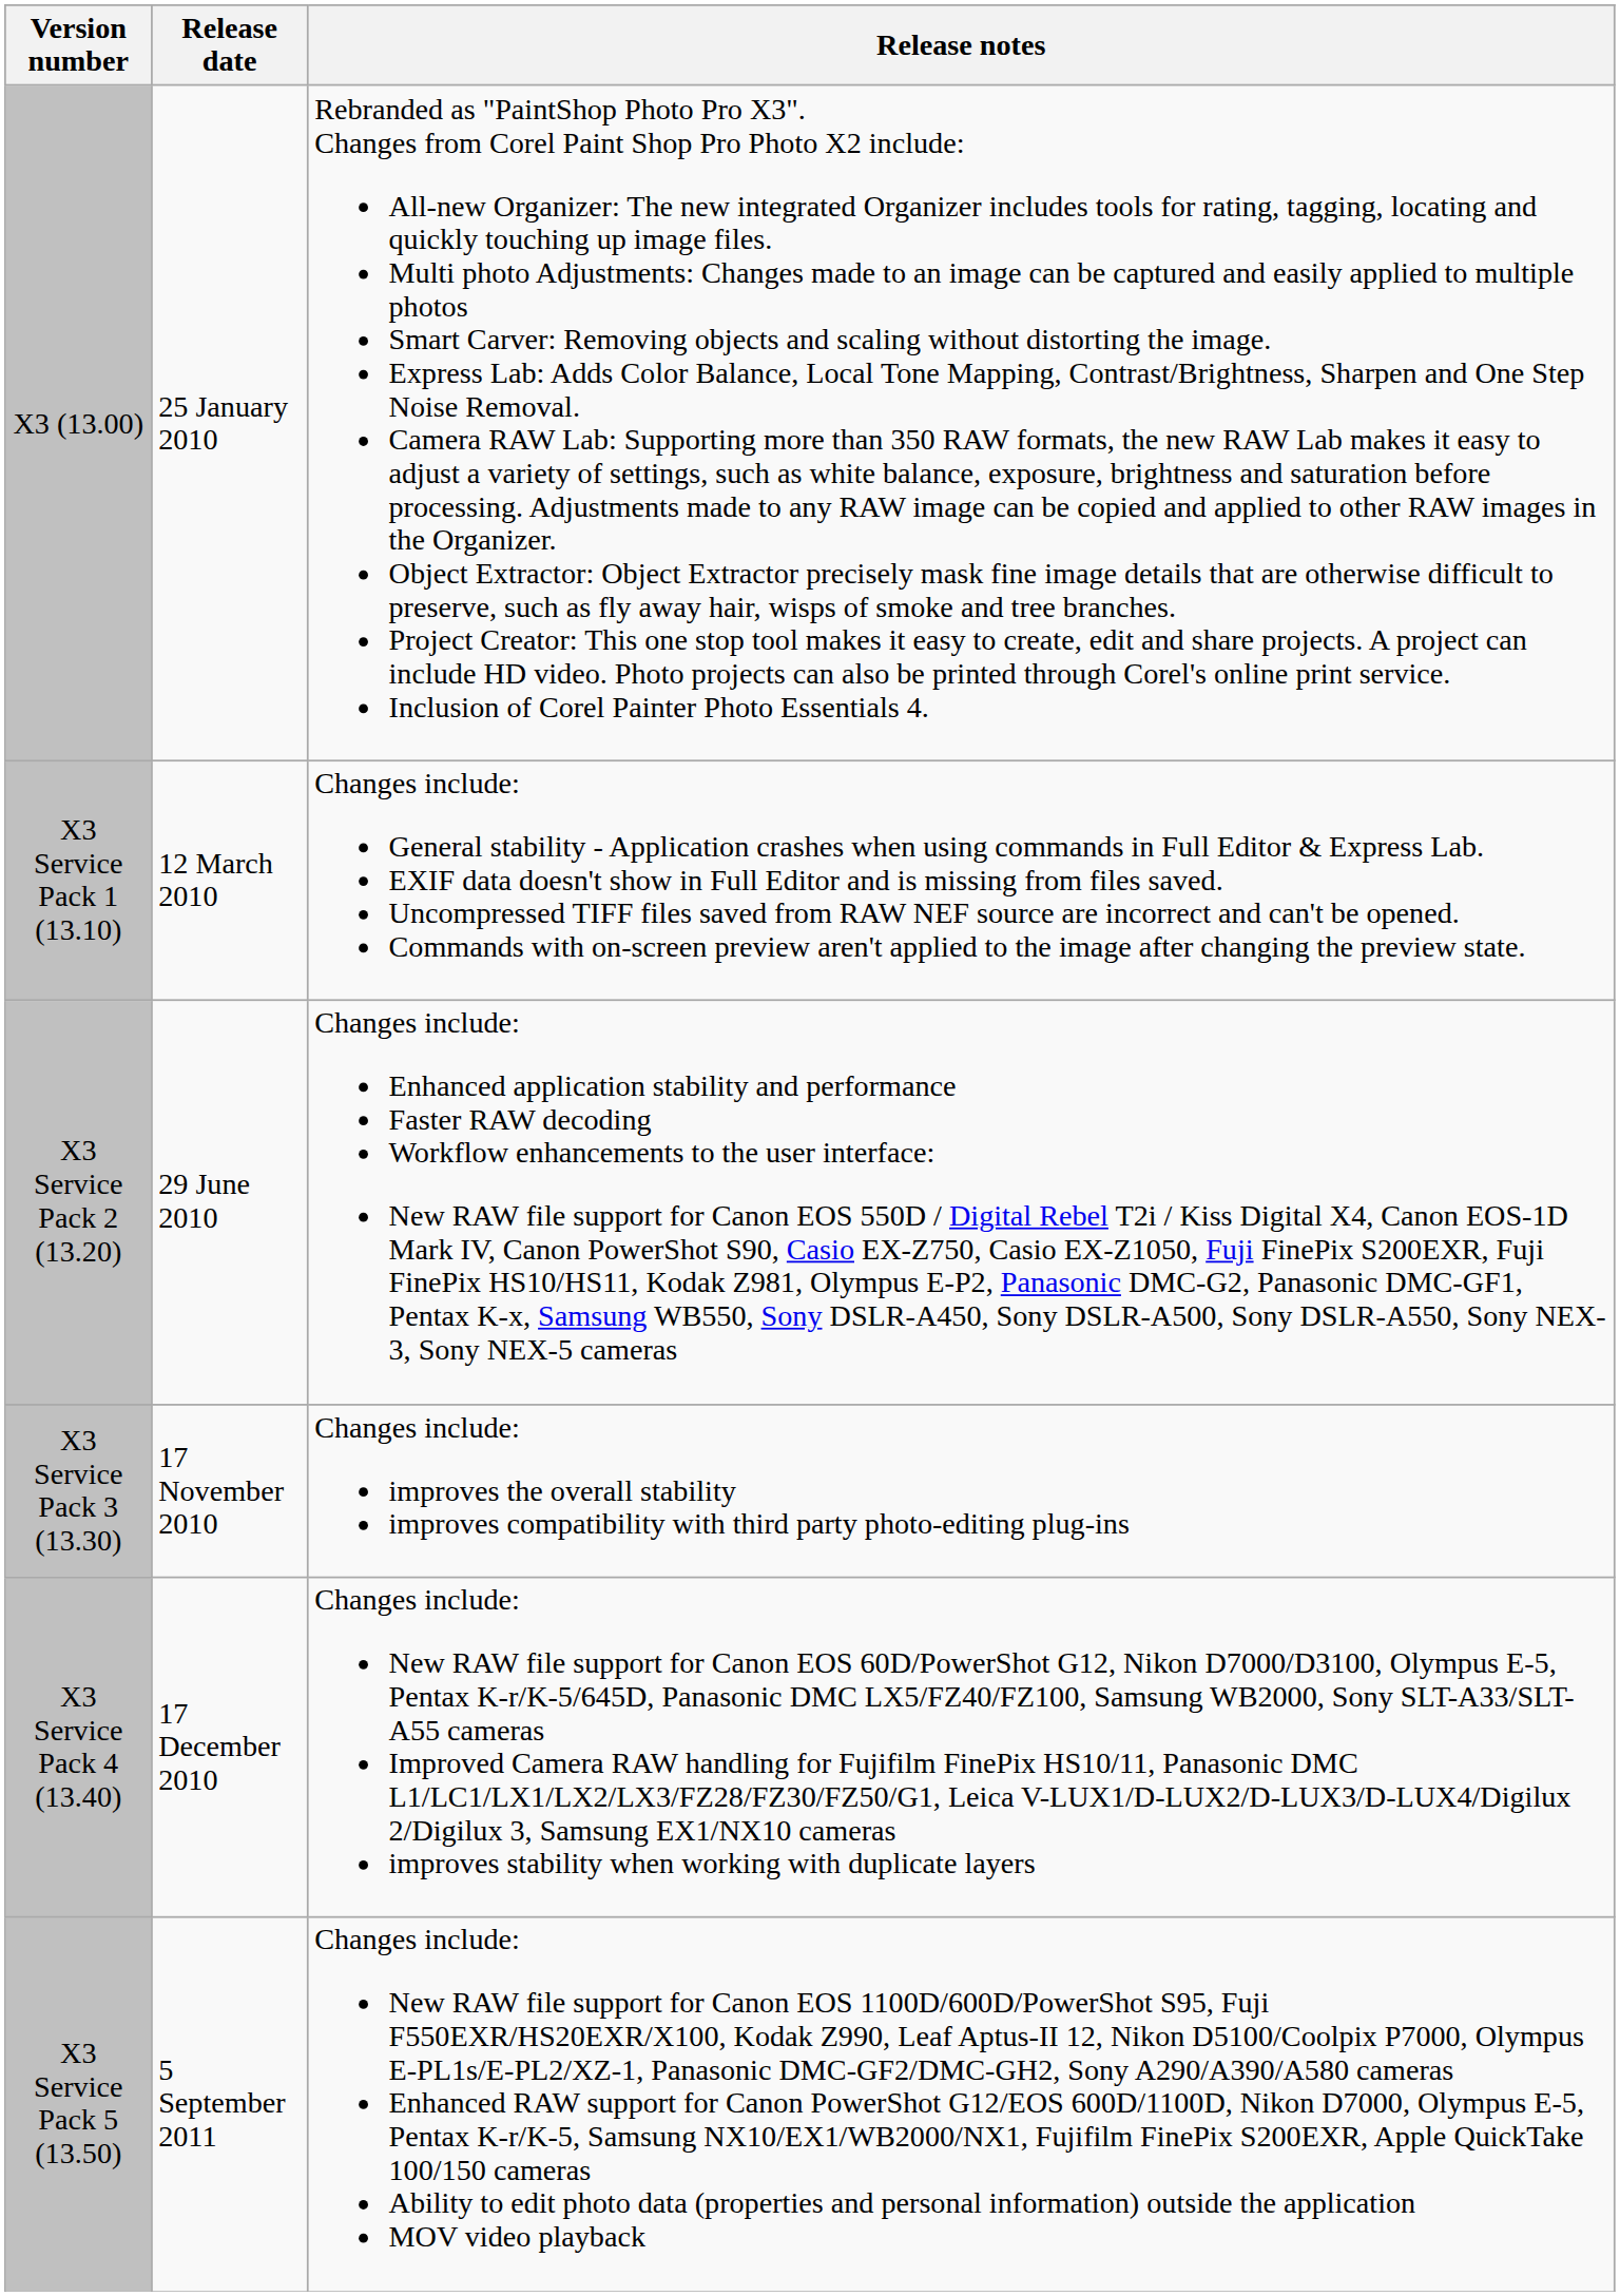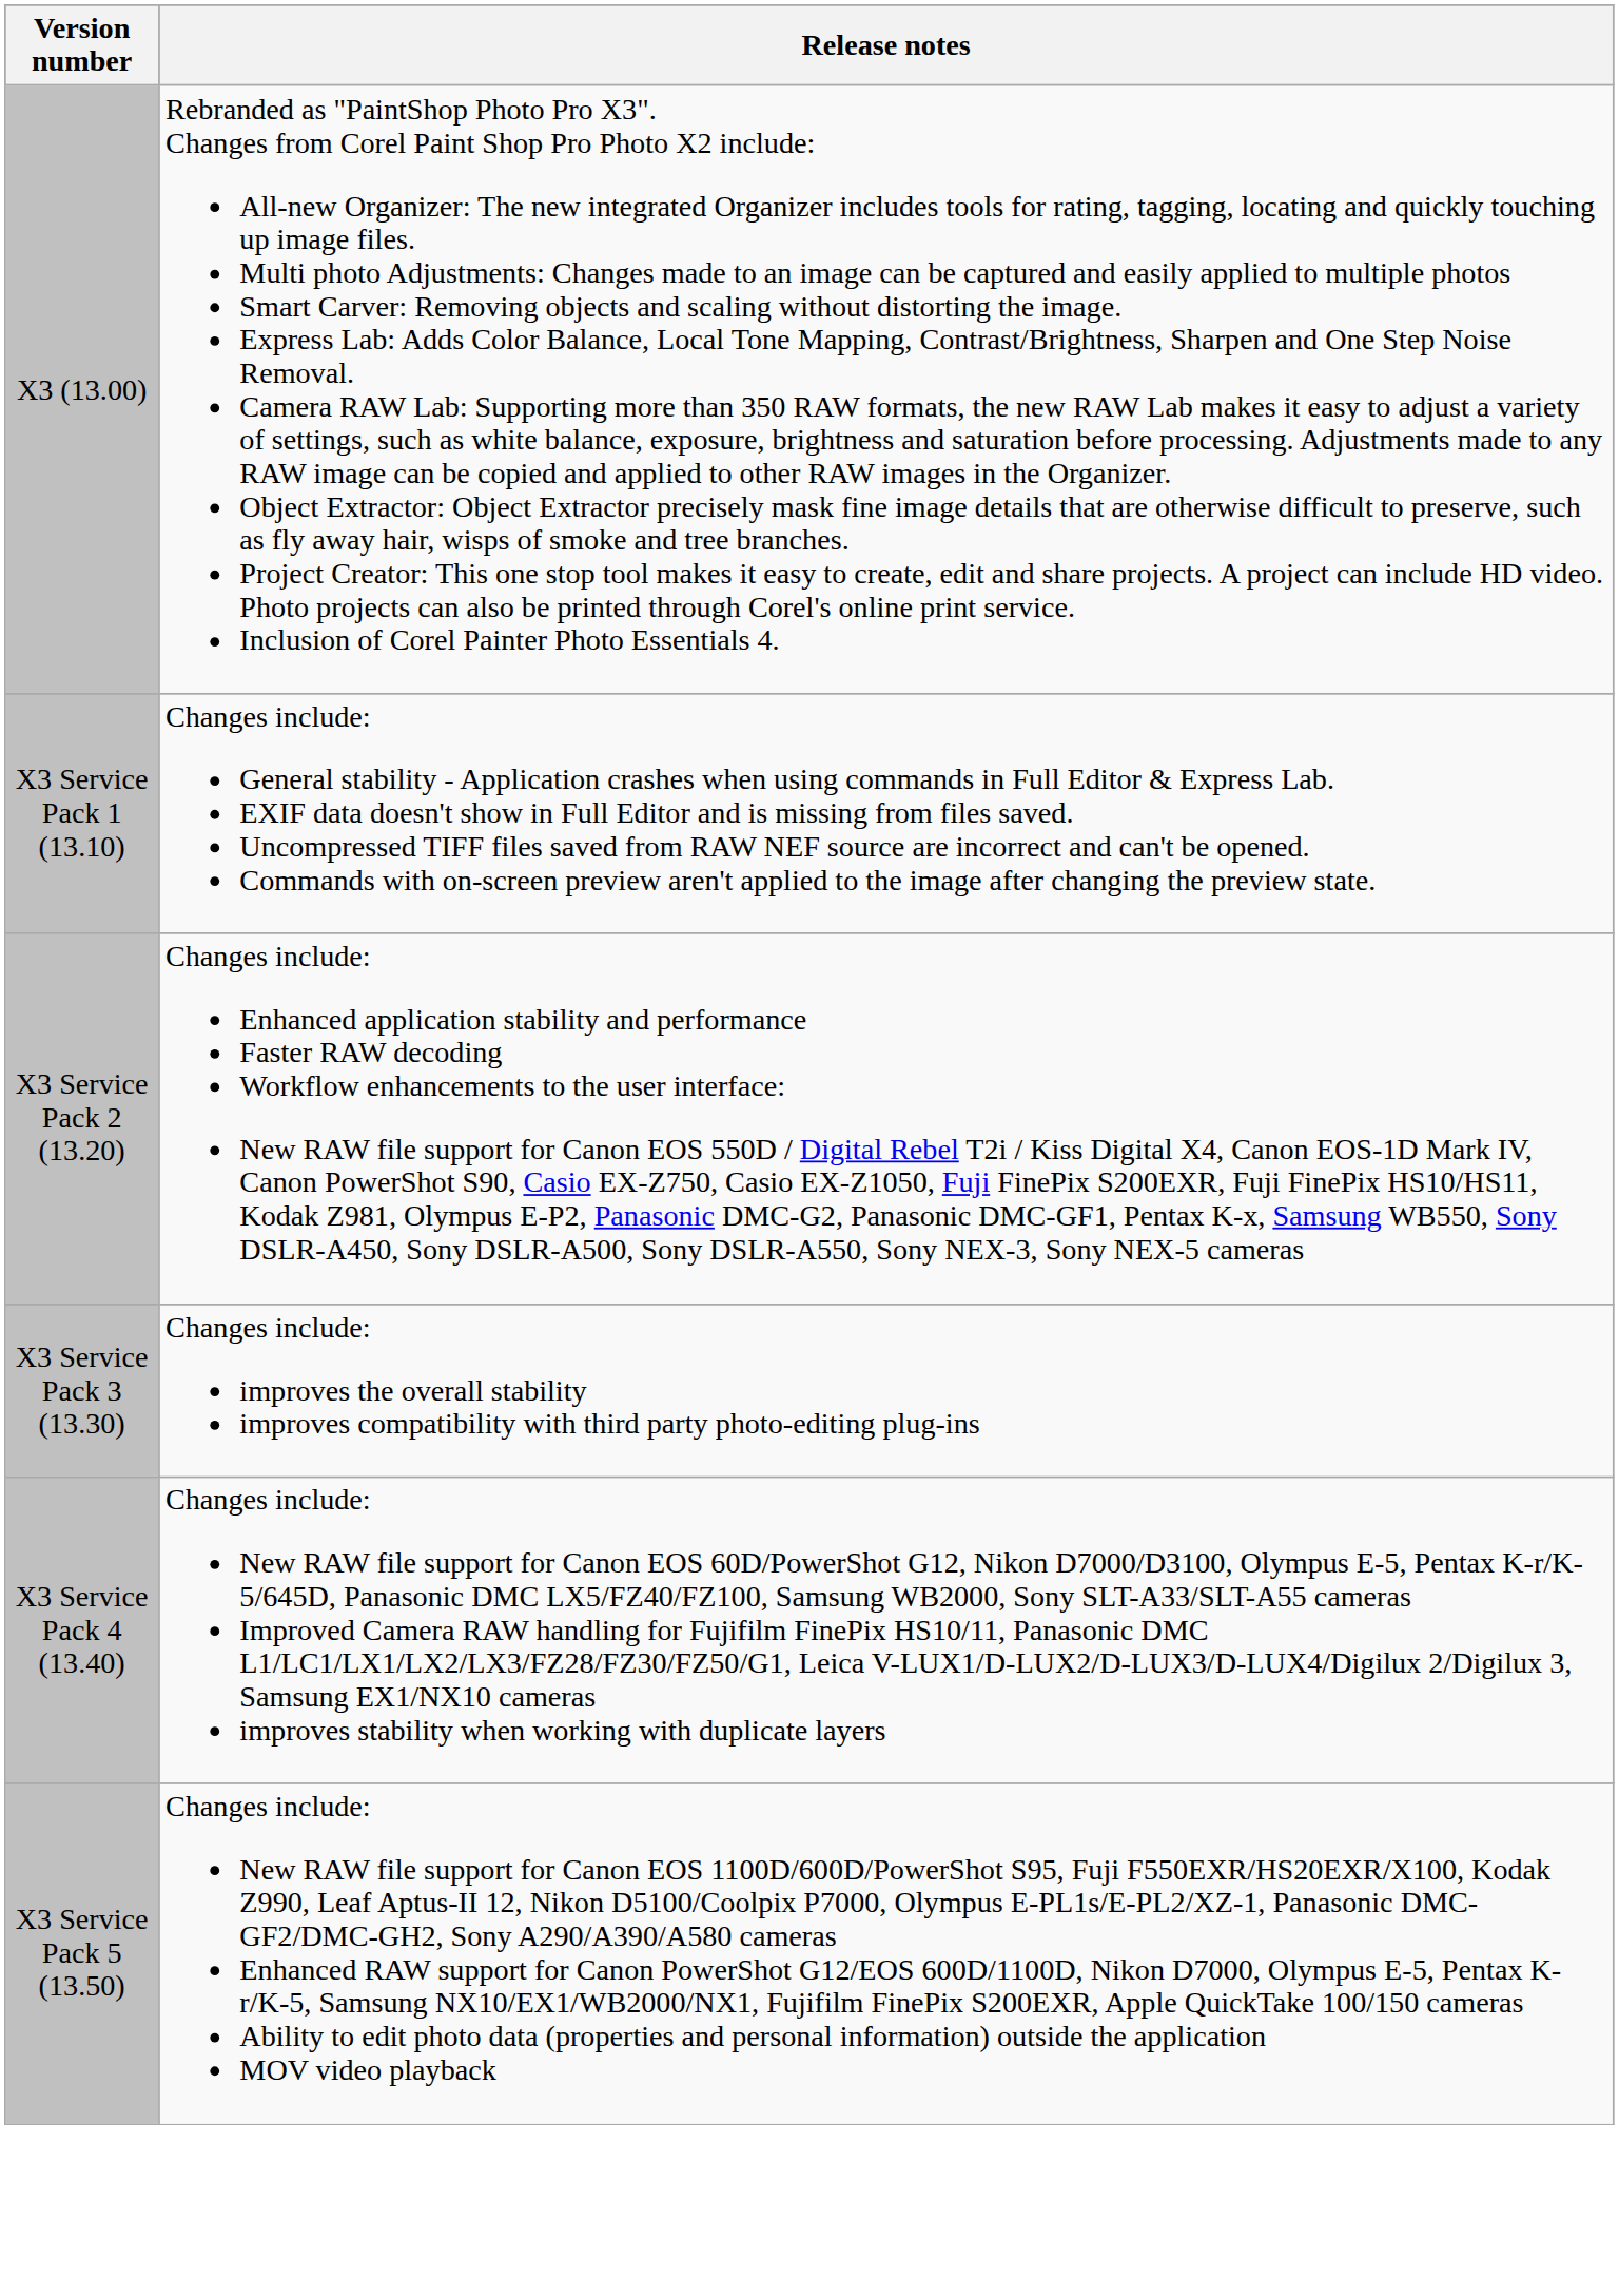- column: Release date | 25 January 2010 | 12 March 2010 | 29 June 2010 | 17 November 2010 | 17 December 2010 | 5 September 2011
